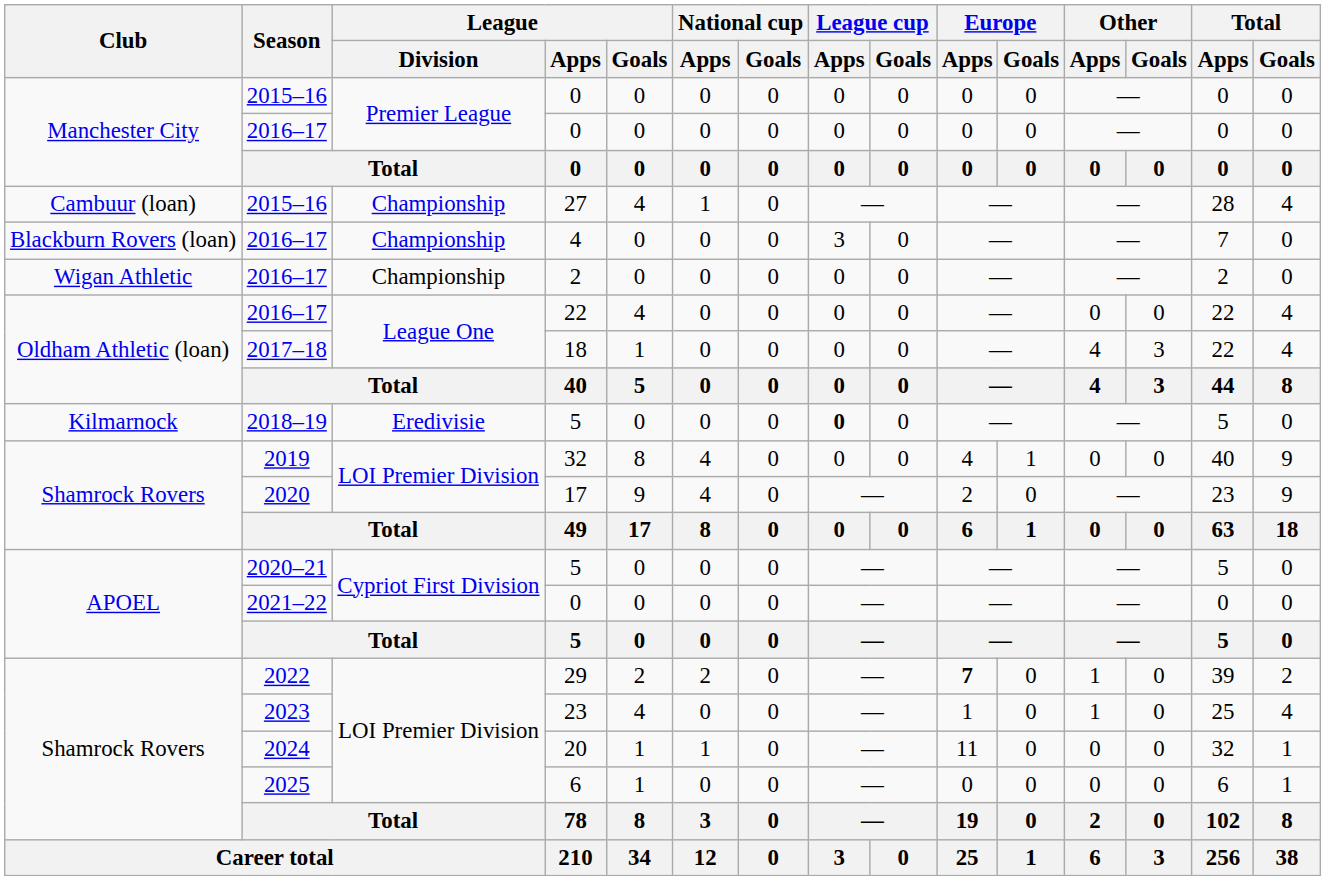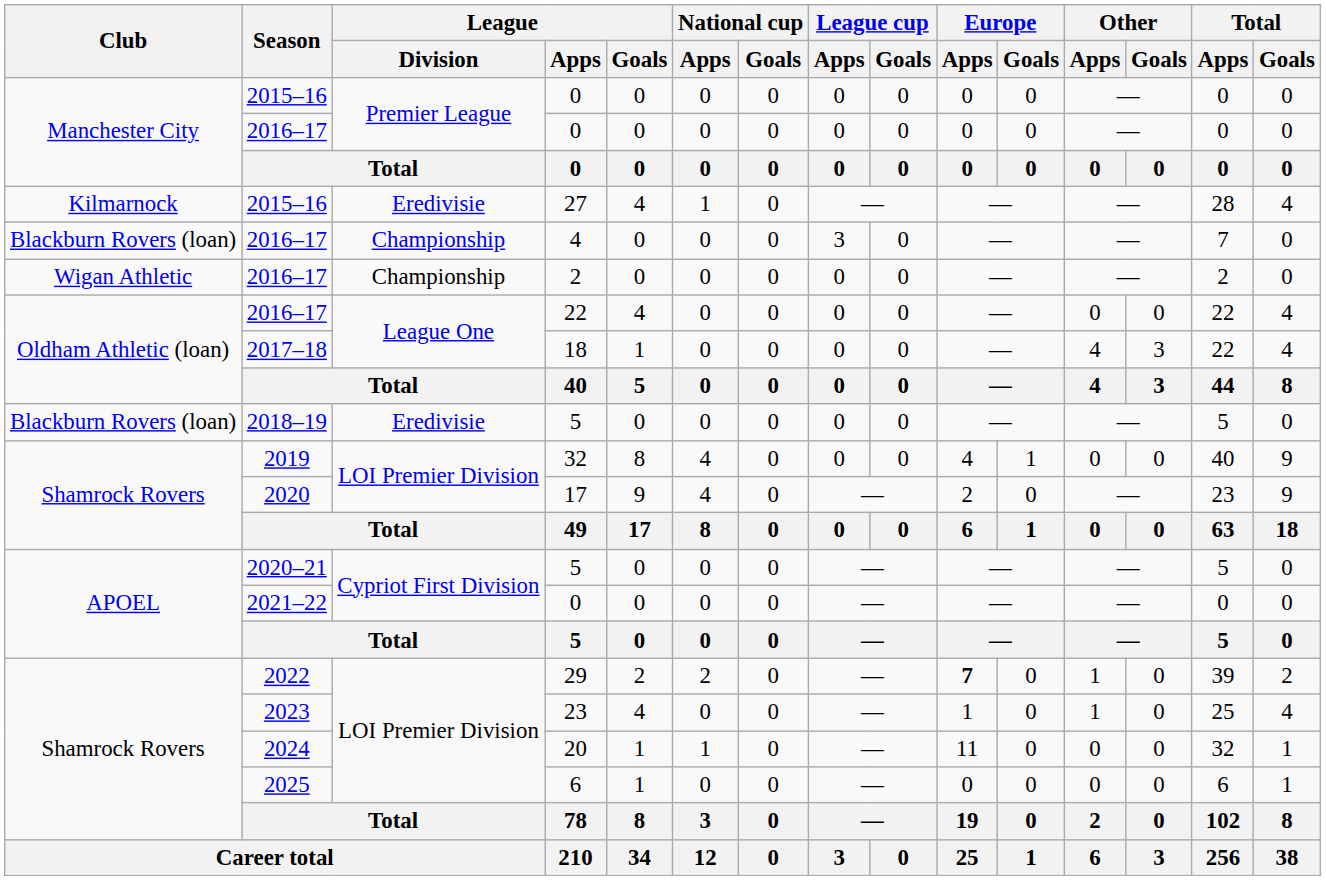27 | Club: Cambuur (loan) -> Kilmarnock
27 | League / Division: Championship -> Eredivisie
2018–19 / 5 | Club: Kilmarnock -> Blackburn Rovers (loan)
2018–19 / 5 | League cup / Apps: bold -> normal
